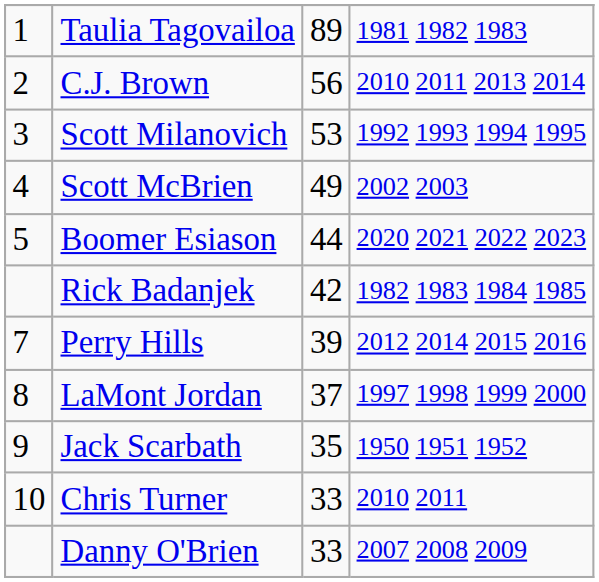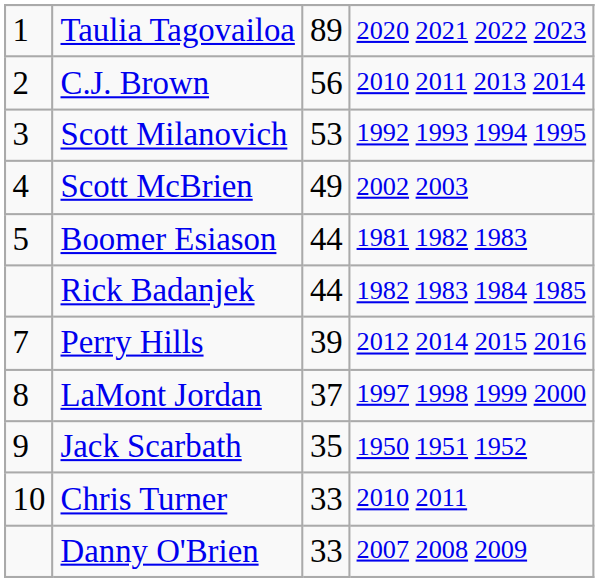Taulia Tagovailoa | column 4: 1981 1982 1983 -> 2020 2021 2022 2023
Boomer Esiason | column 4: 2020 2021 2022 2023 -> 1981 1982 1983
Rick Badanjek | column 3: 42 -> 44
